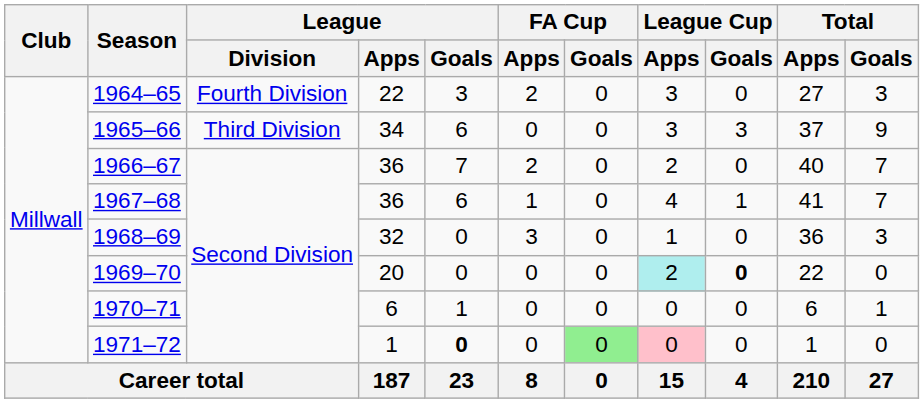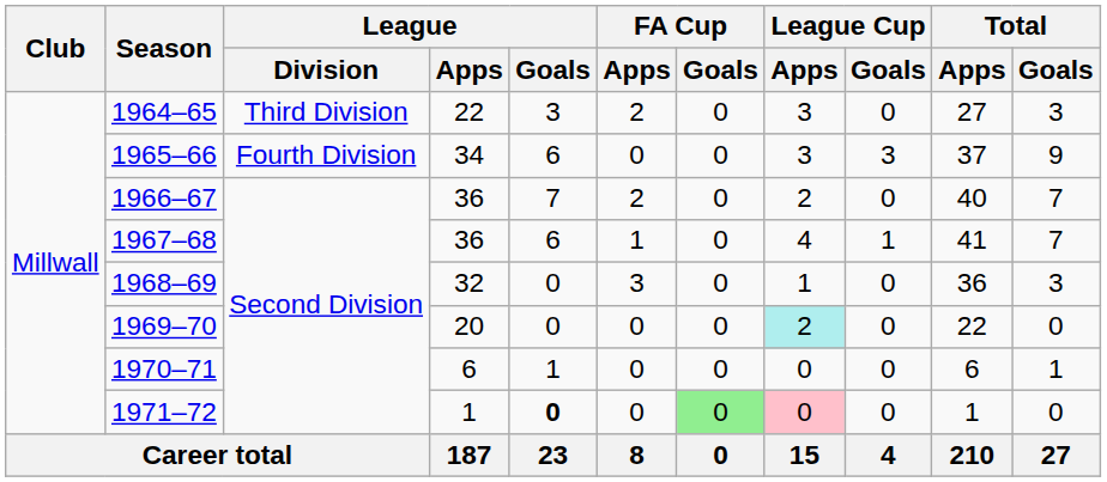1964–65 | League / Division: Fourth Division -> Third Division
1965–66 | League / Division: Third Division -> Fourth Division
1969–70 | League Cup / Goals: bold -> normal
